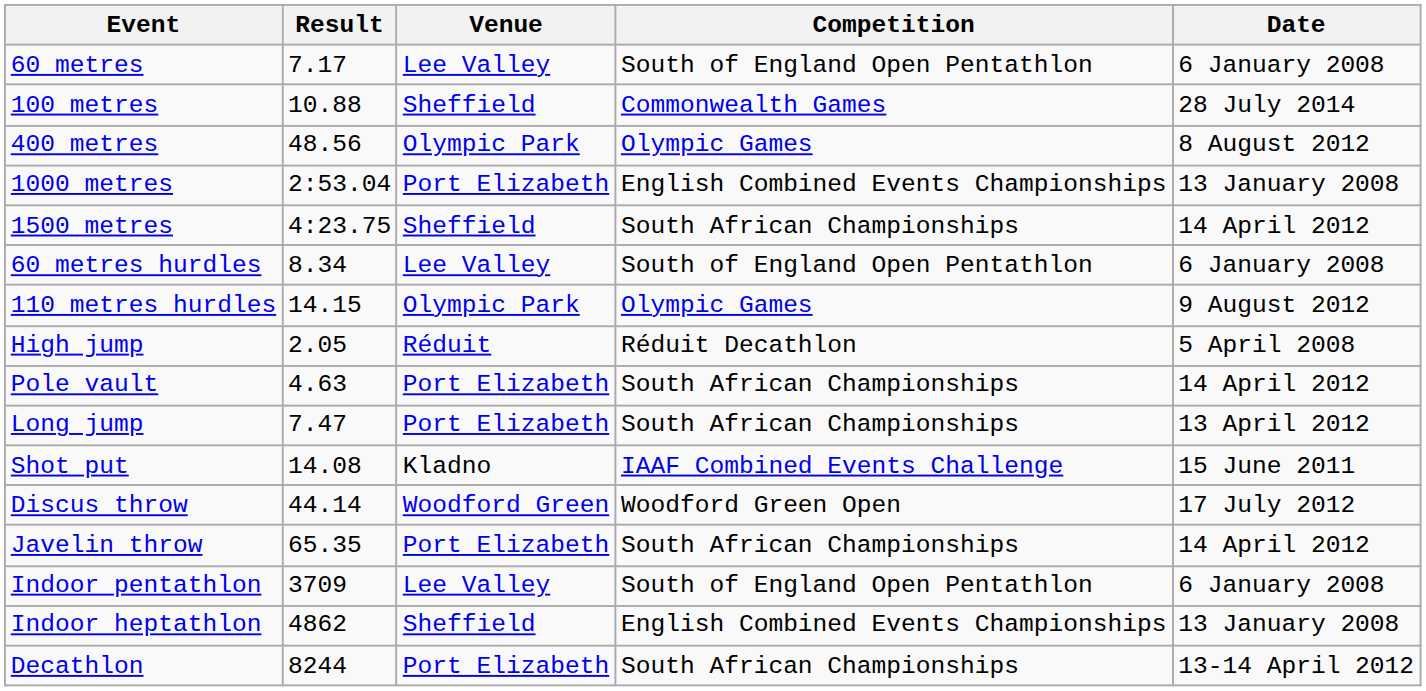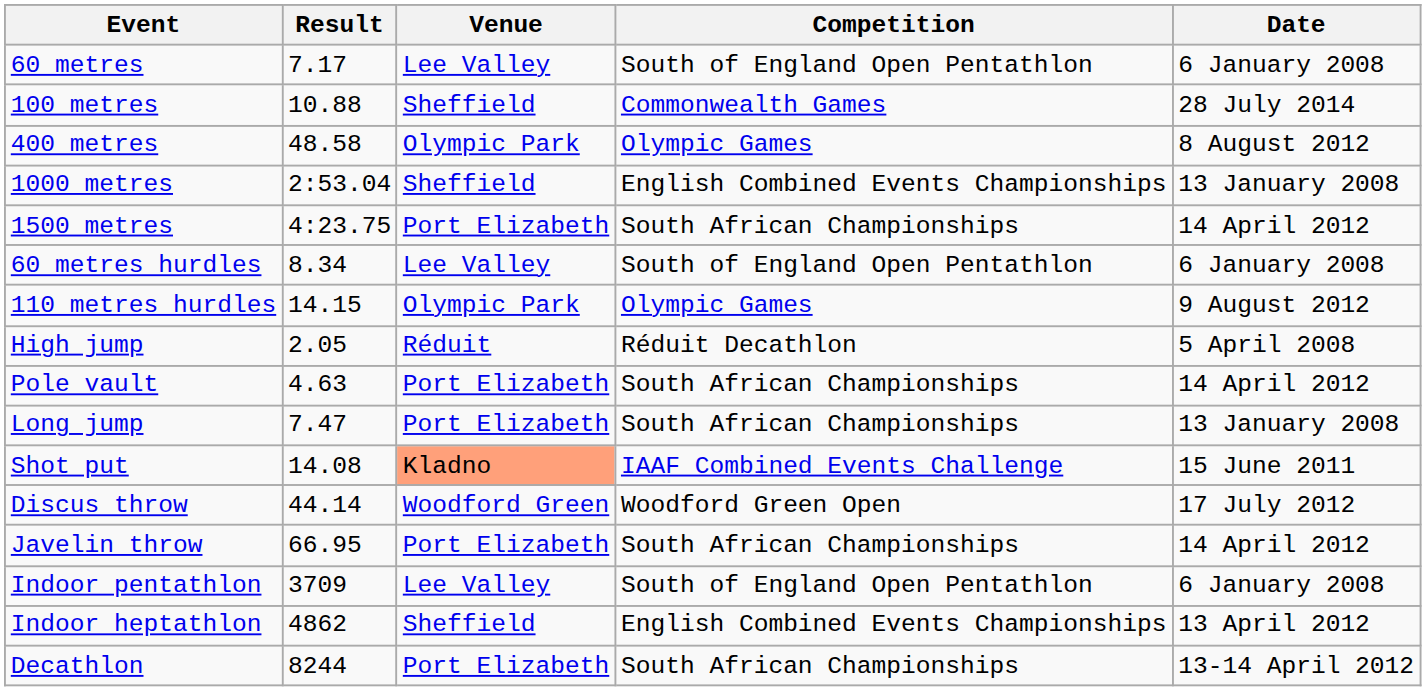400 metres | Result: 48.56 -> 48.58
1000 metres | Venue: Port Elizabeth -> Sheffield
1500 metres | Venue: Sheffield -> Port Elizabeth
Long jump | Date: 13 April 2012 -> 13 January 2008
Shot put | Venue: no background -> lightsalmon background
Javelin throw | Result: 65.35 -> 66.95
Indoor heptathlon | Date: 13 January 2008 -> 13 April 2012
